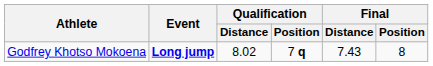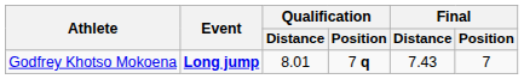Godfrey Khotso Mokoena | Qualification / Distance: 8.02 -> 8.01
Godfrey Khotso Mokoena | Final / Position: 8 -> 7
